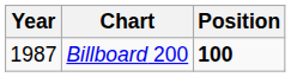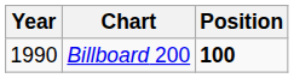Billboard 200 | Year: 1987 -> 1990
